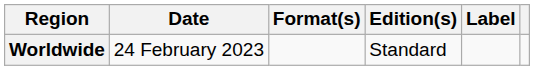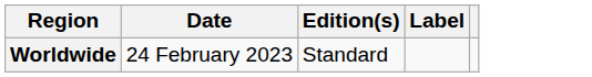- column: Format(s)
